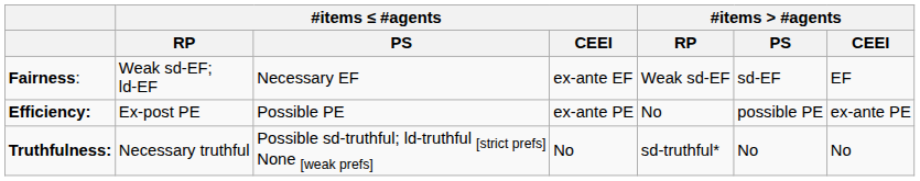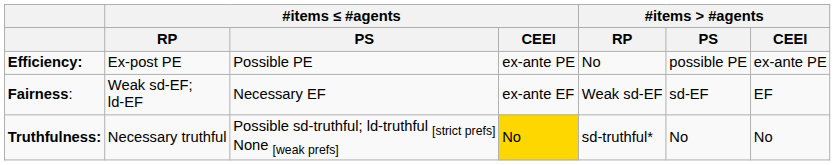rows swapped: Efficiency: <-> Fairness:
Truthfulness: | #items ≤ #agents / CEEI: no background -> gold background
